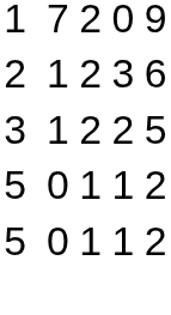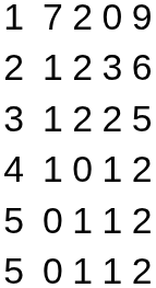+ row: 4 | 1 | 0 | 1 | 2
